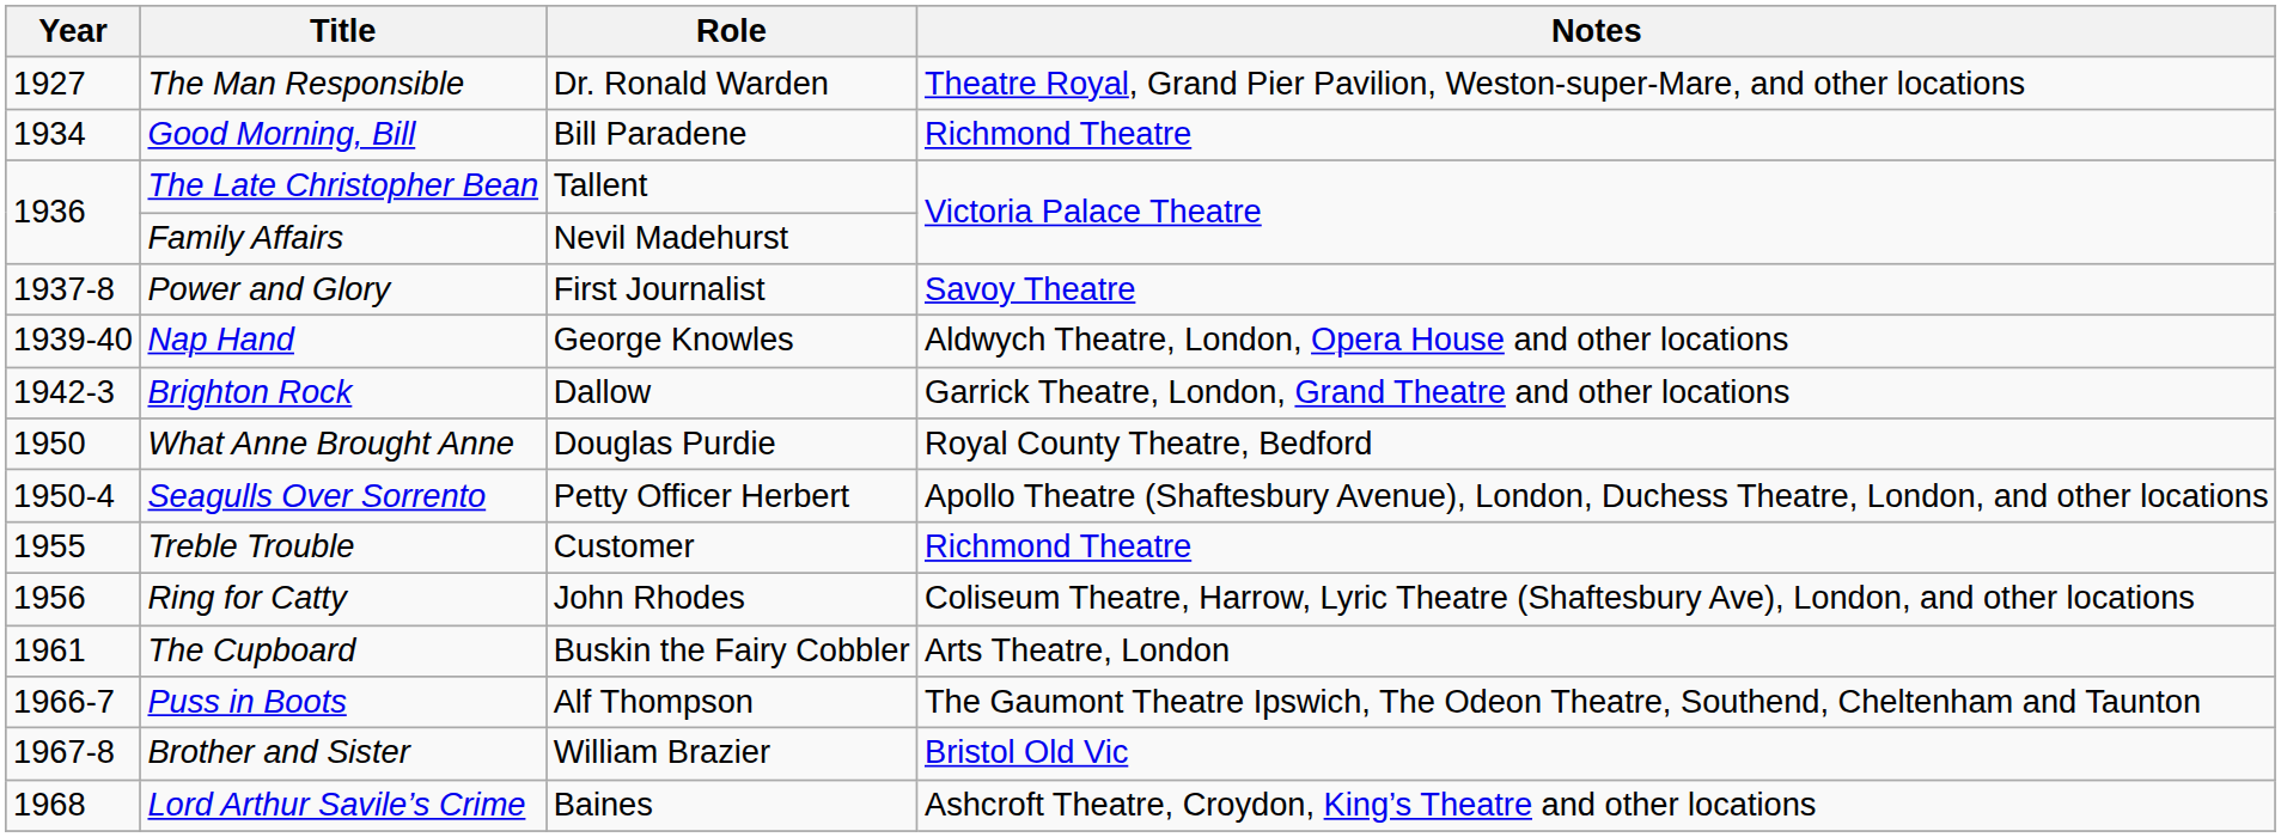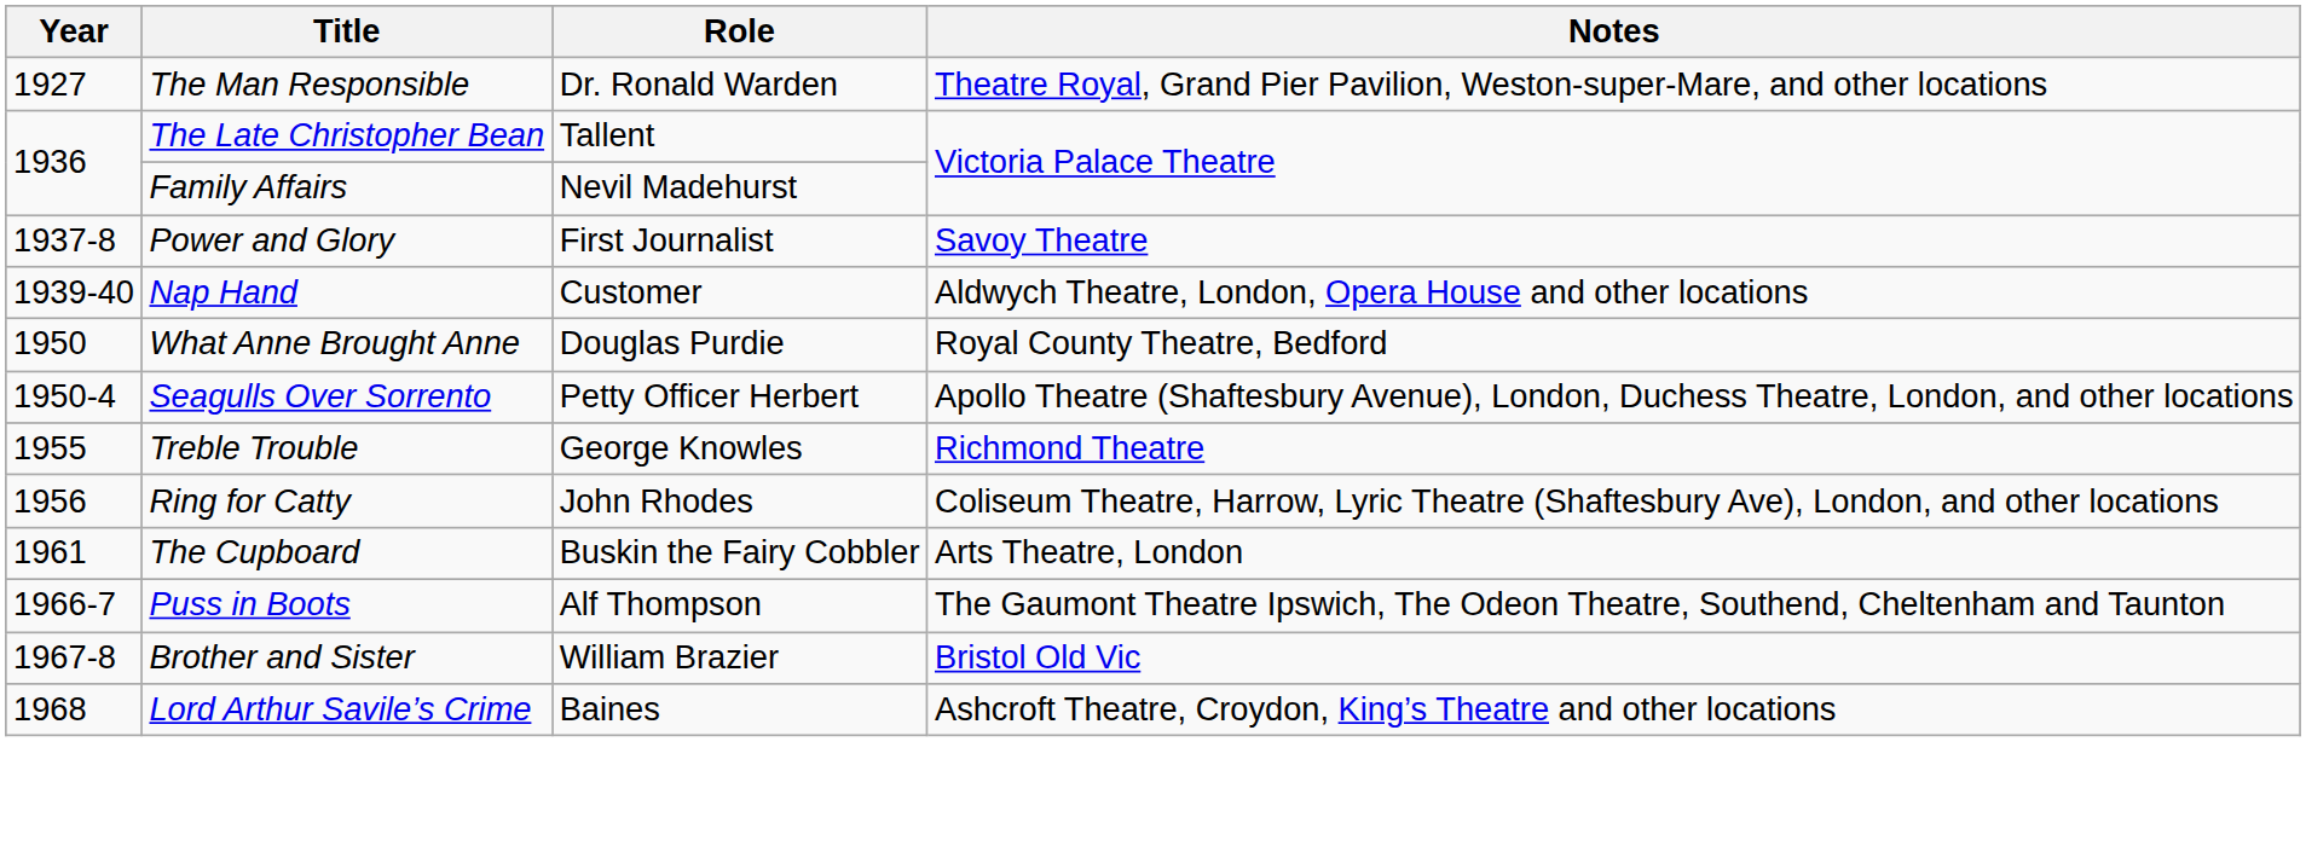- row: 1934 | Good Morning, Bill | Bill Paradene | Richmond Theatre
Nap Hand | Role: George Knowles -> Customer
- row: 1942-3 | Brighton Rock | Dallow | Garrick Theatre, London, Grand Theatre and other locations
Treble Trouble | Role: Customer -> George Knowles
